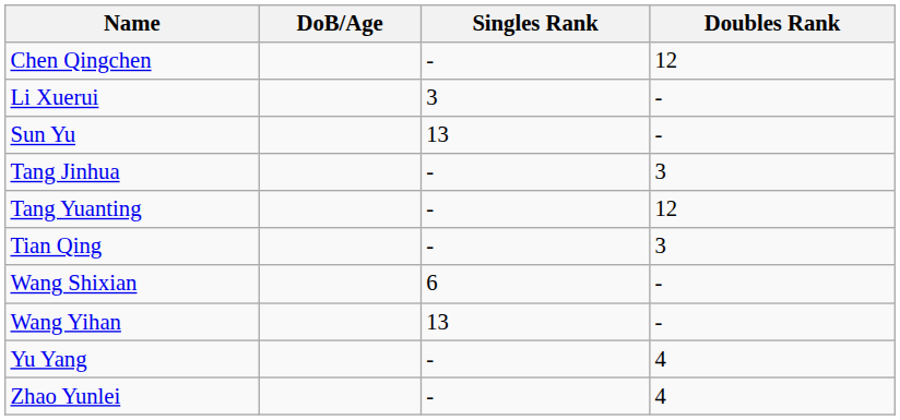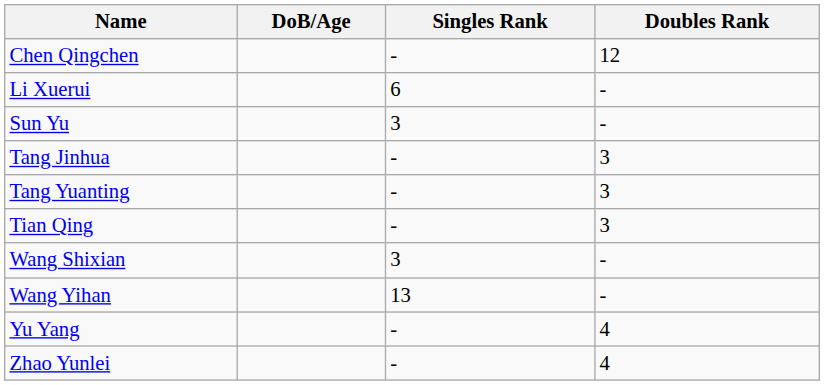Li Xuerui | Singles Rank: 3 -> 6
Sun Yu | Singles Rank: 13 -> 3
Tang Yuanting | Doubles Rank: 12 -> 3
Wang Shixian | Singles Rank: 6 -> 3
